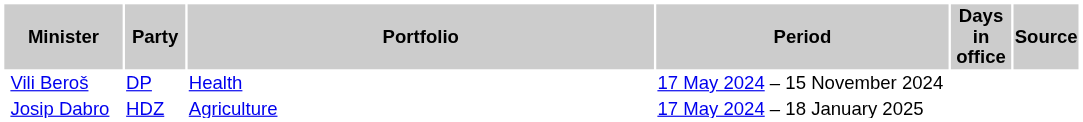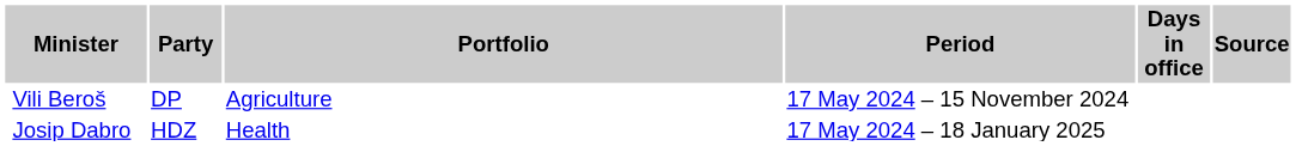Vili Beroš | Portfolio: Health -> Agriculture
Josip Dabro | Portfolio: Agriculture -> Health
